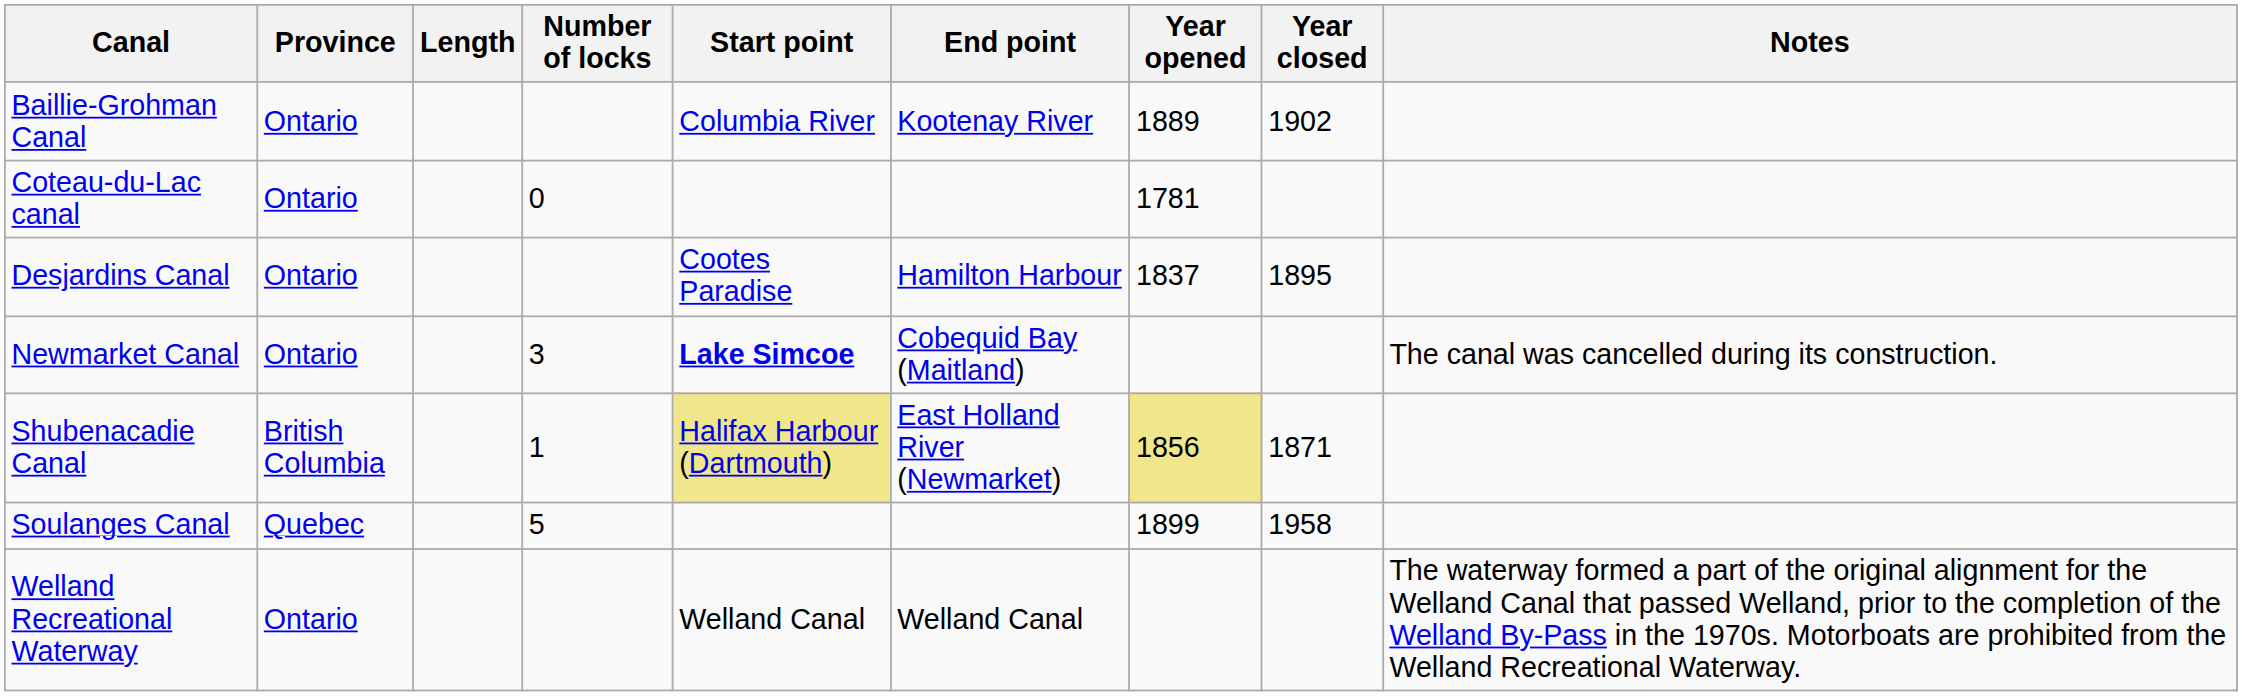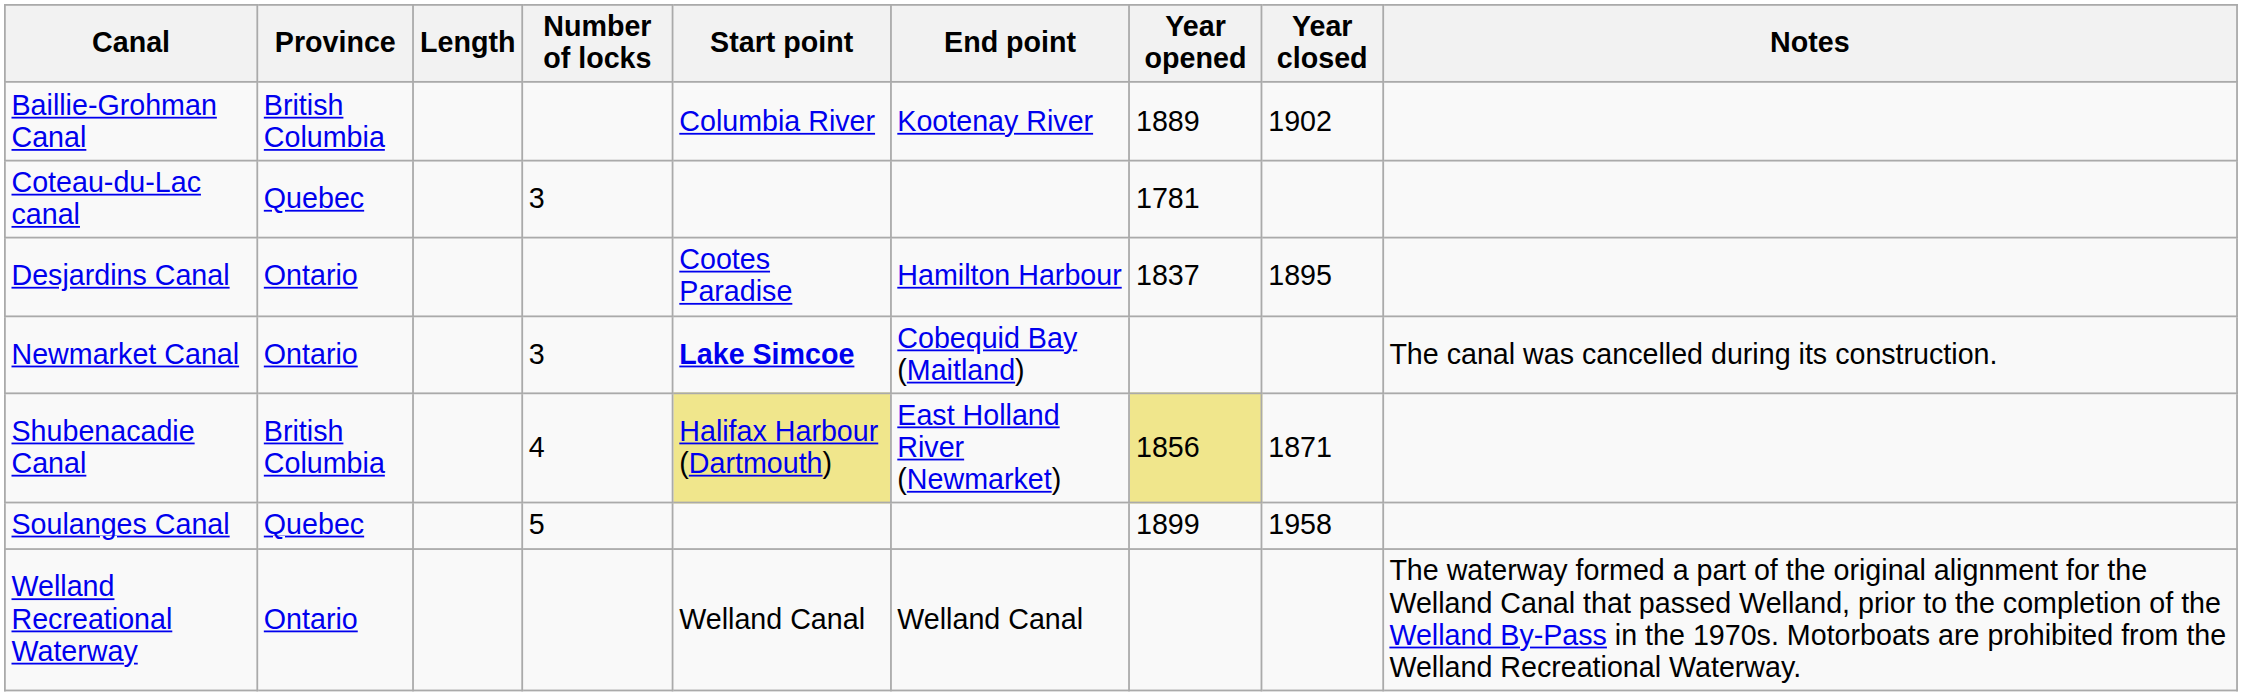Baillie-Grohman Canal | Province: Ontario -> British Columbia
Coteau-du-Lac canal | Province: Ontario -> Quebec
Coteau-du-Lac canal | Number of locks: 0 -> 3
Shubenacadie Canal | Number of locks: 1 -> 4
